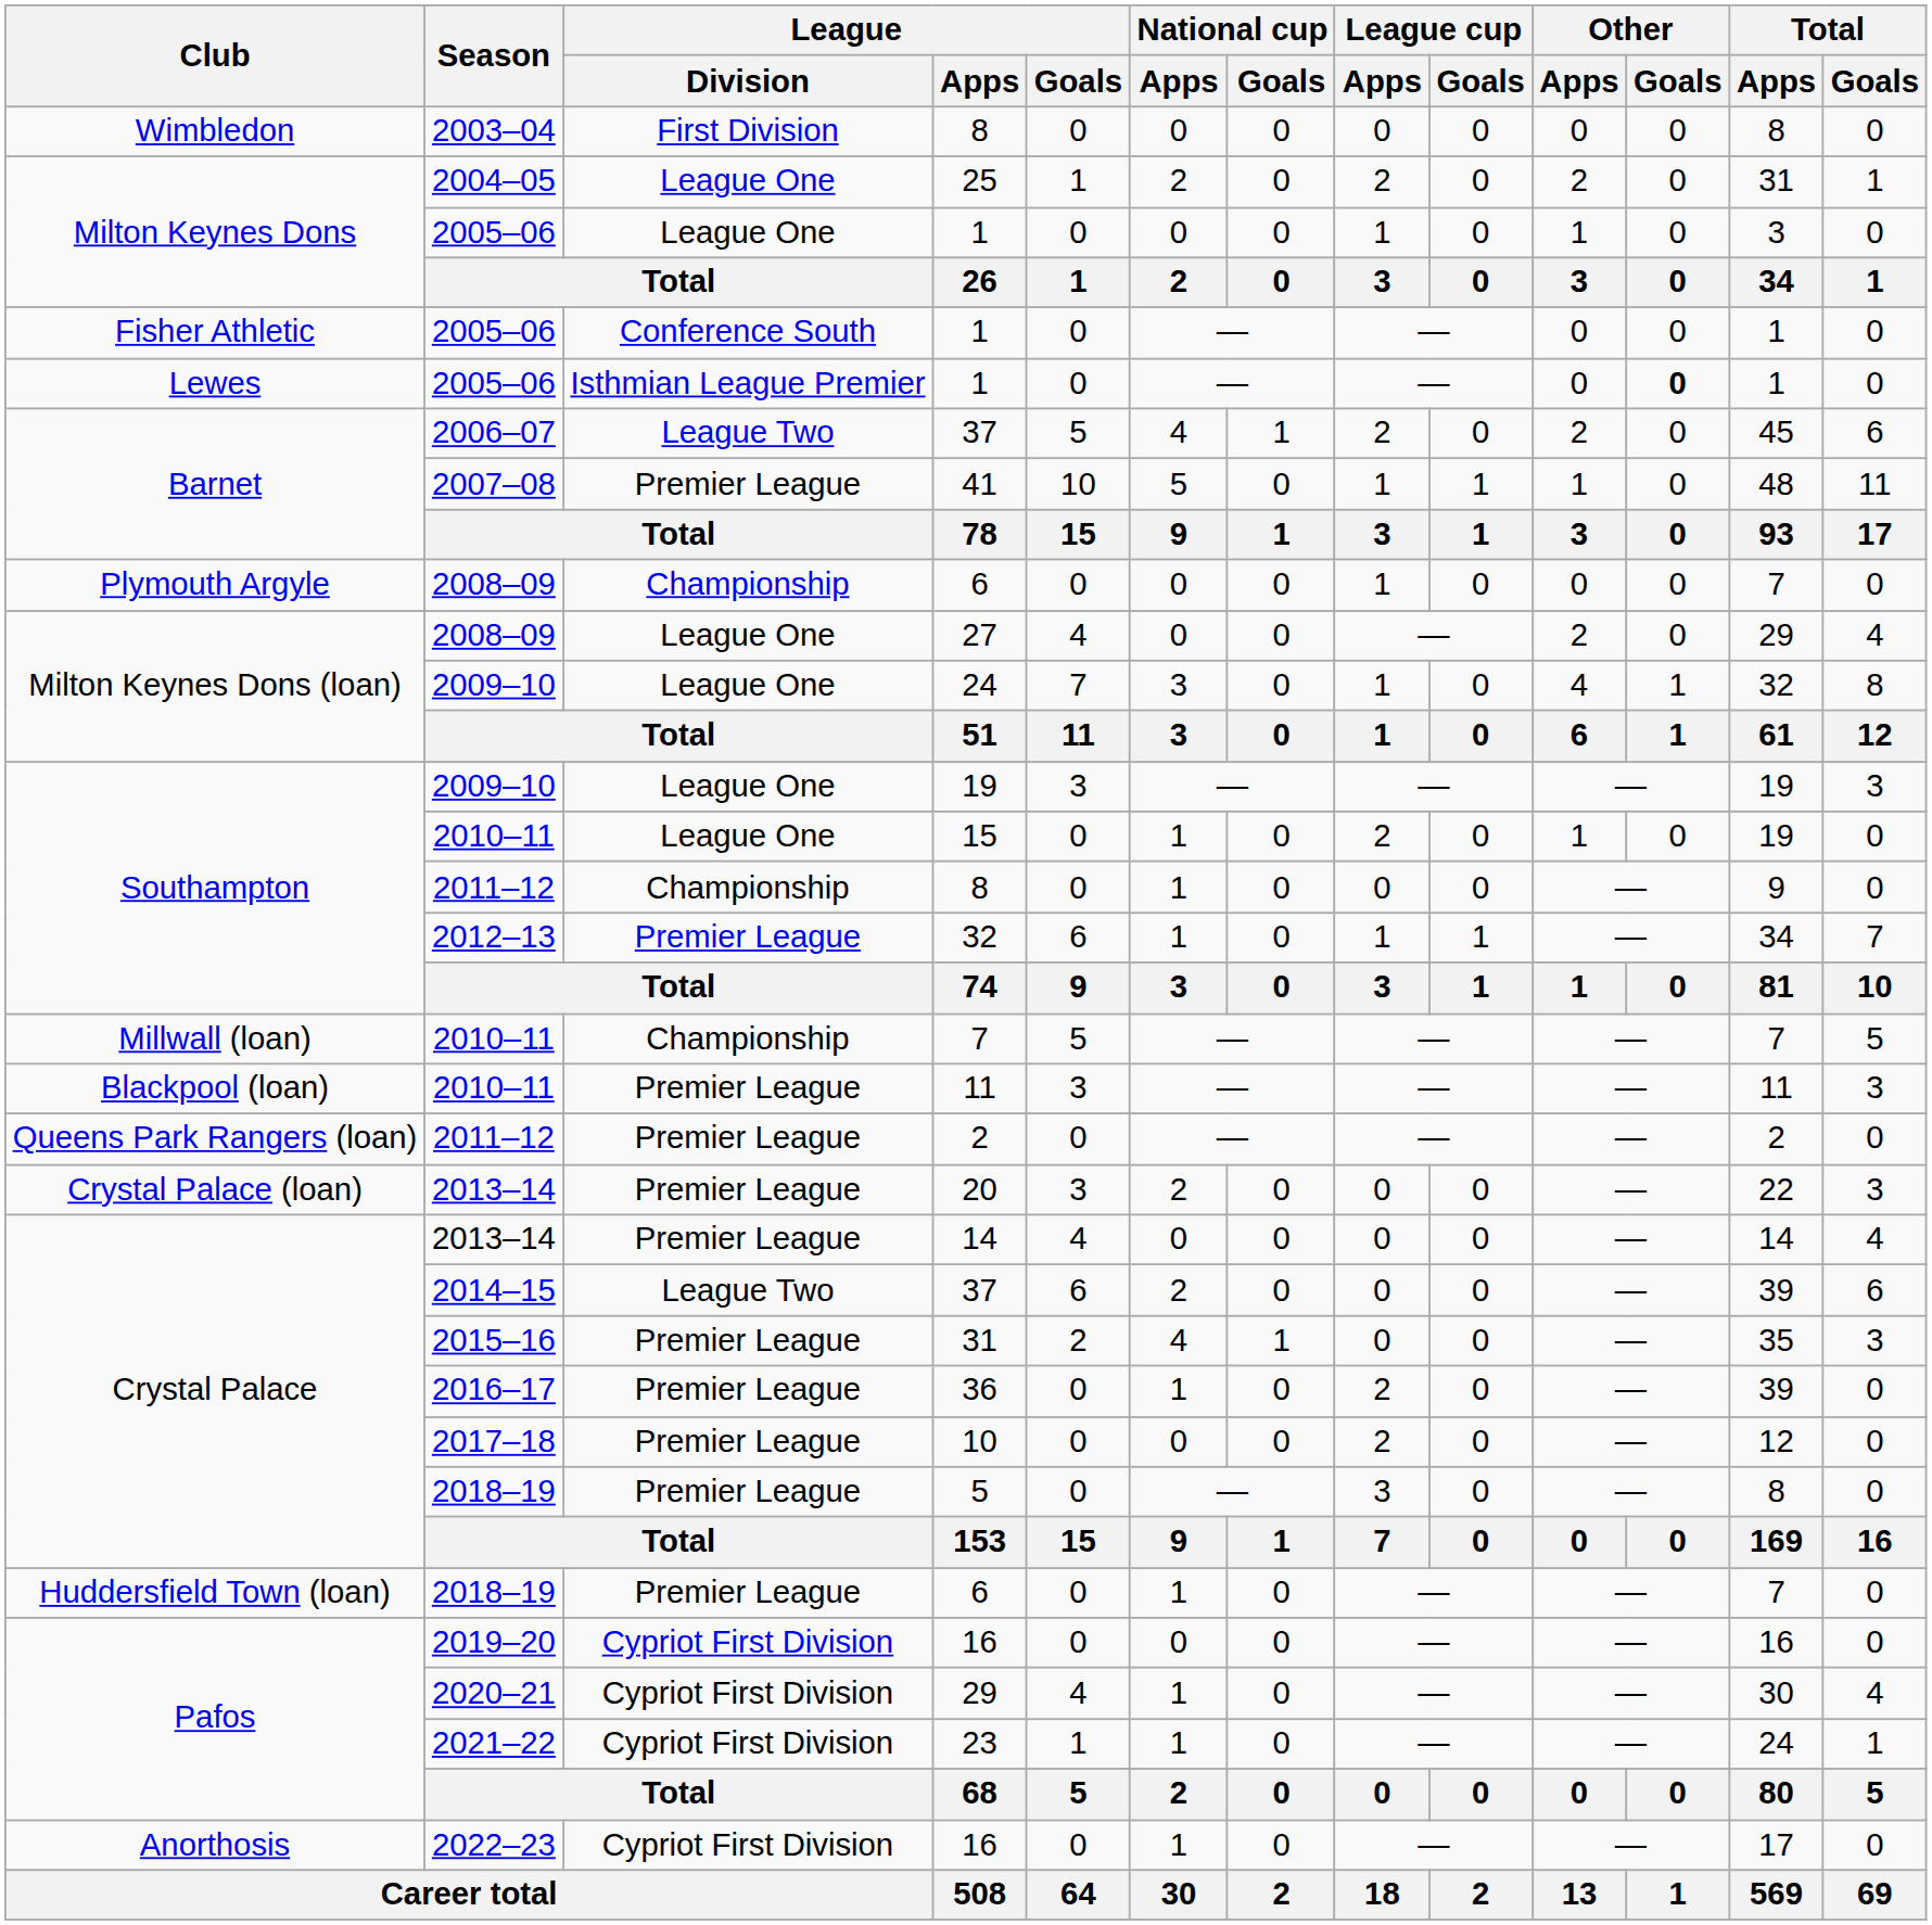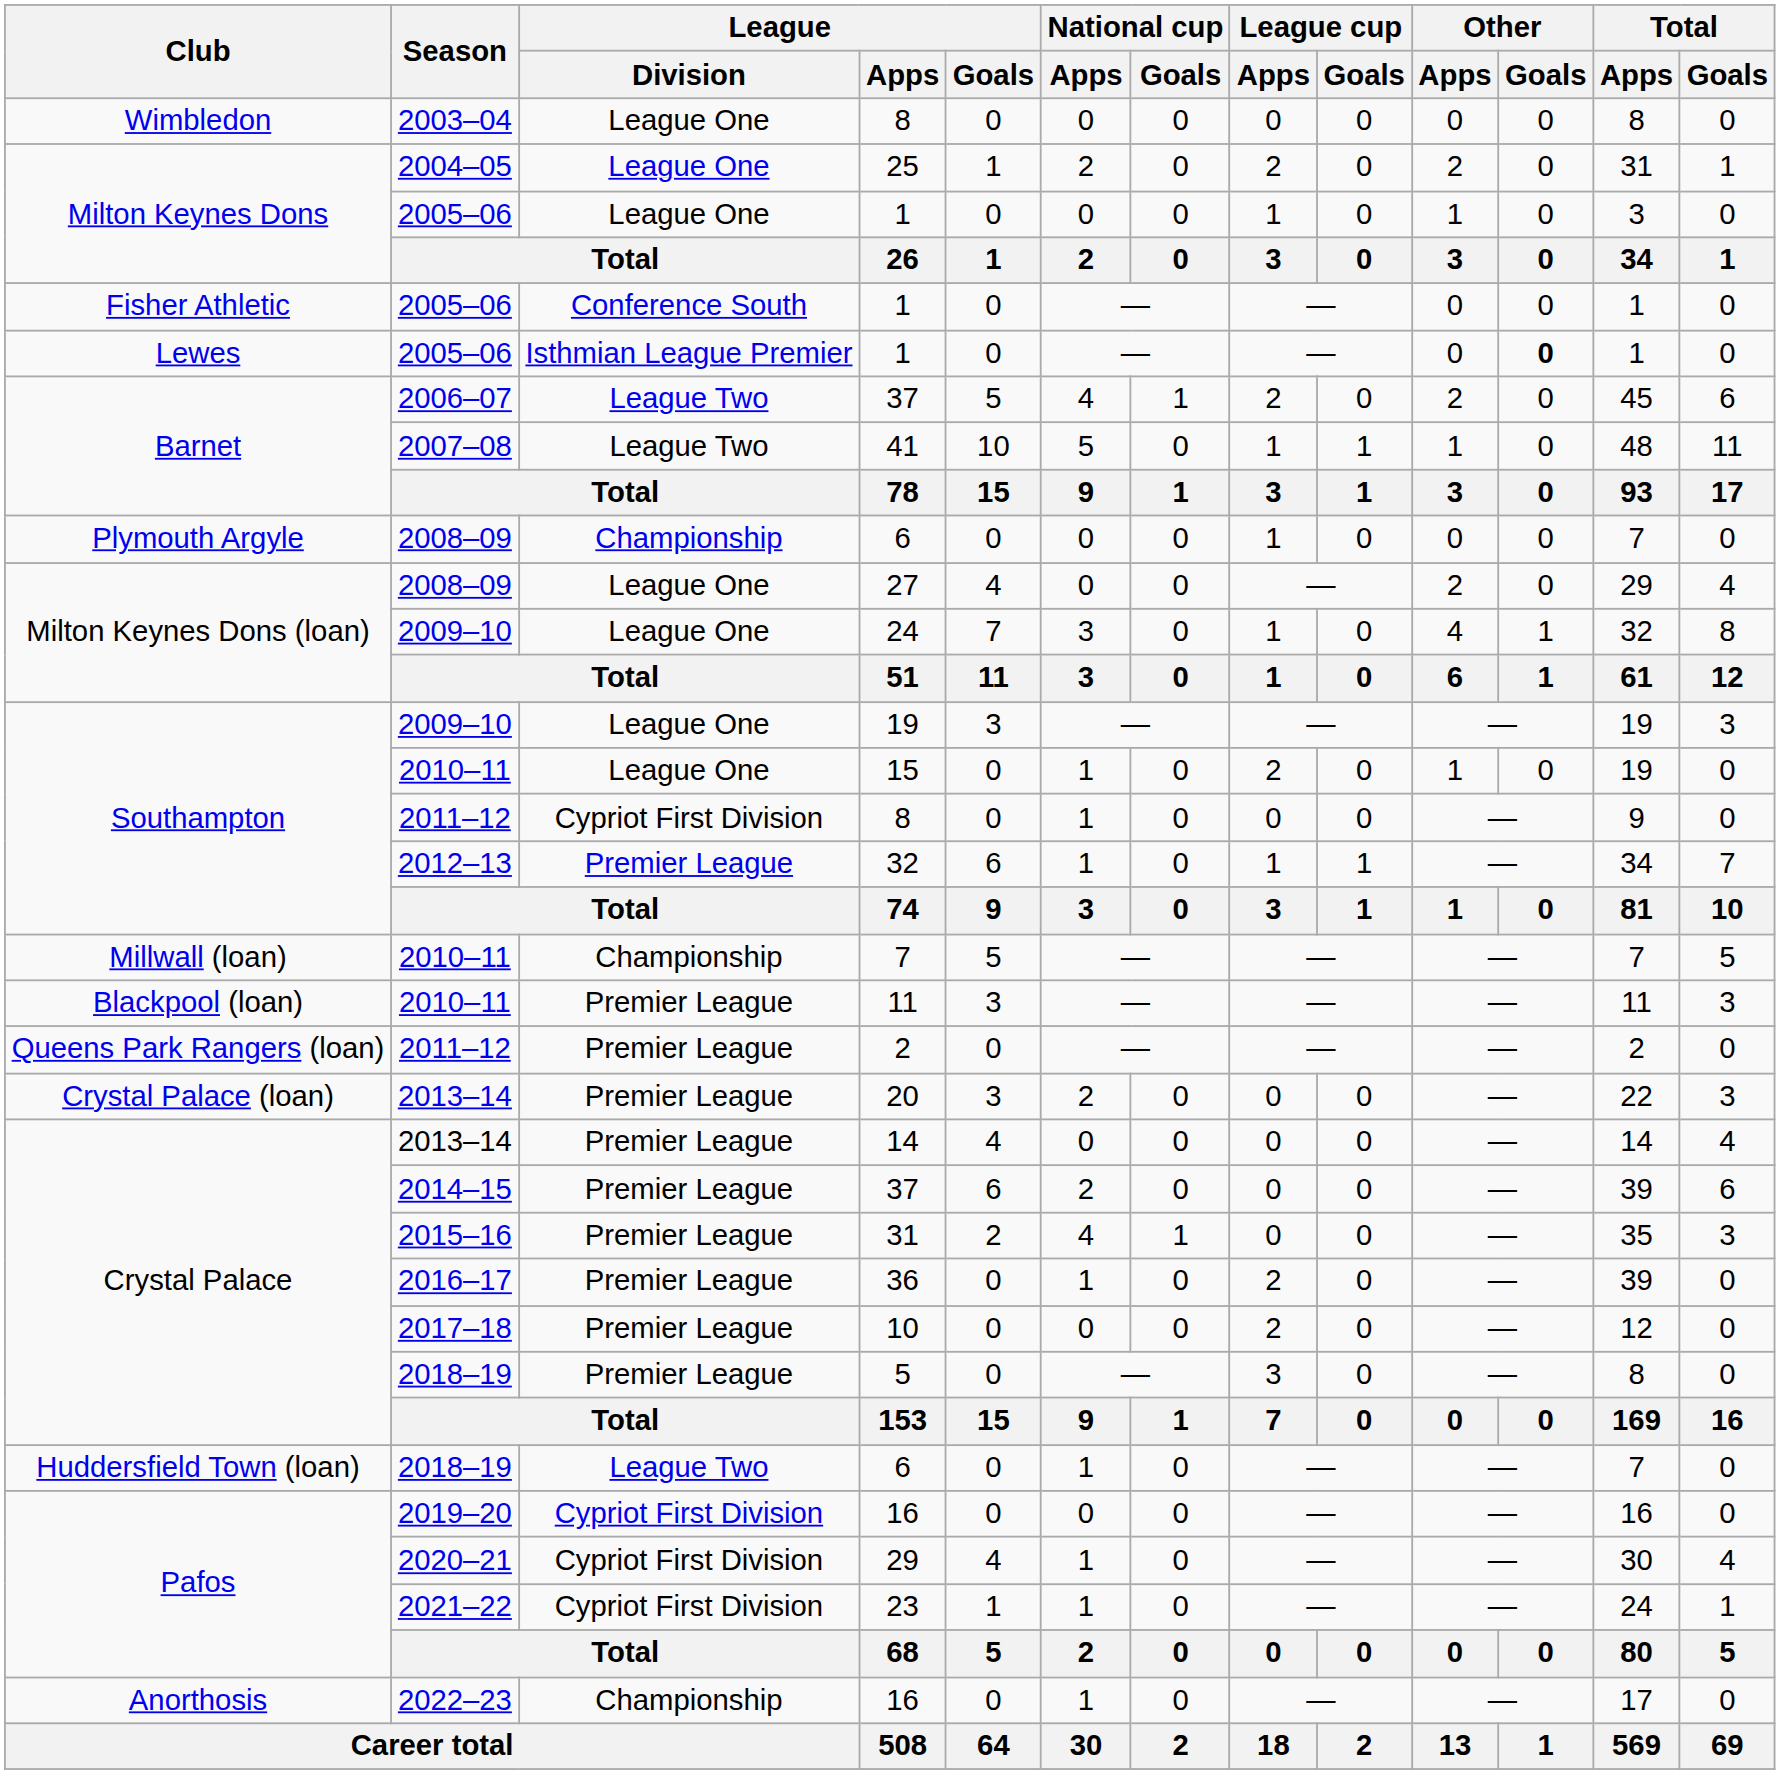Wimbledon / 8 | League / Division: First Division -> League One
41 | League / Division: Premier League -> League Two
Southampton / 8 | League / Division: Championship -> Cypriot First Division
Crystal Palace / 37 | League / Division: League Two -> Premier League
Huddersfield Town (loan) / 6 | League / Division: Premier League -> League Two
Anorthosis / 16 | League / Division: Cypriot First Division -> Championship
